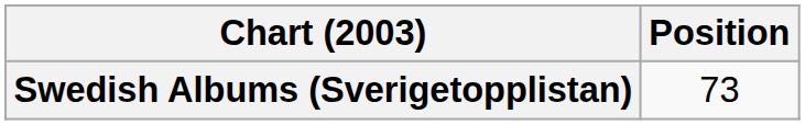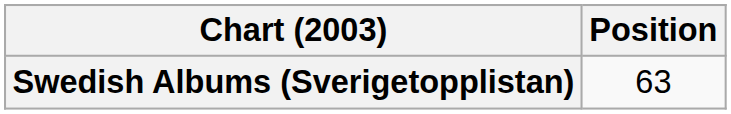Swedish Albums (Sverigetopplistan) | Position: 73 -> 63
